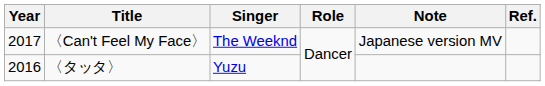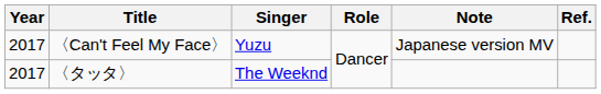〈Can't Feel My Face〉 | Singer: The Weeknd -> Yuzu
〈タッタ〉 | Year: 2016 -> 2017
〈タッタ〉 | Singer: Yuzu -> The Weeknd
